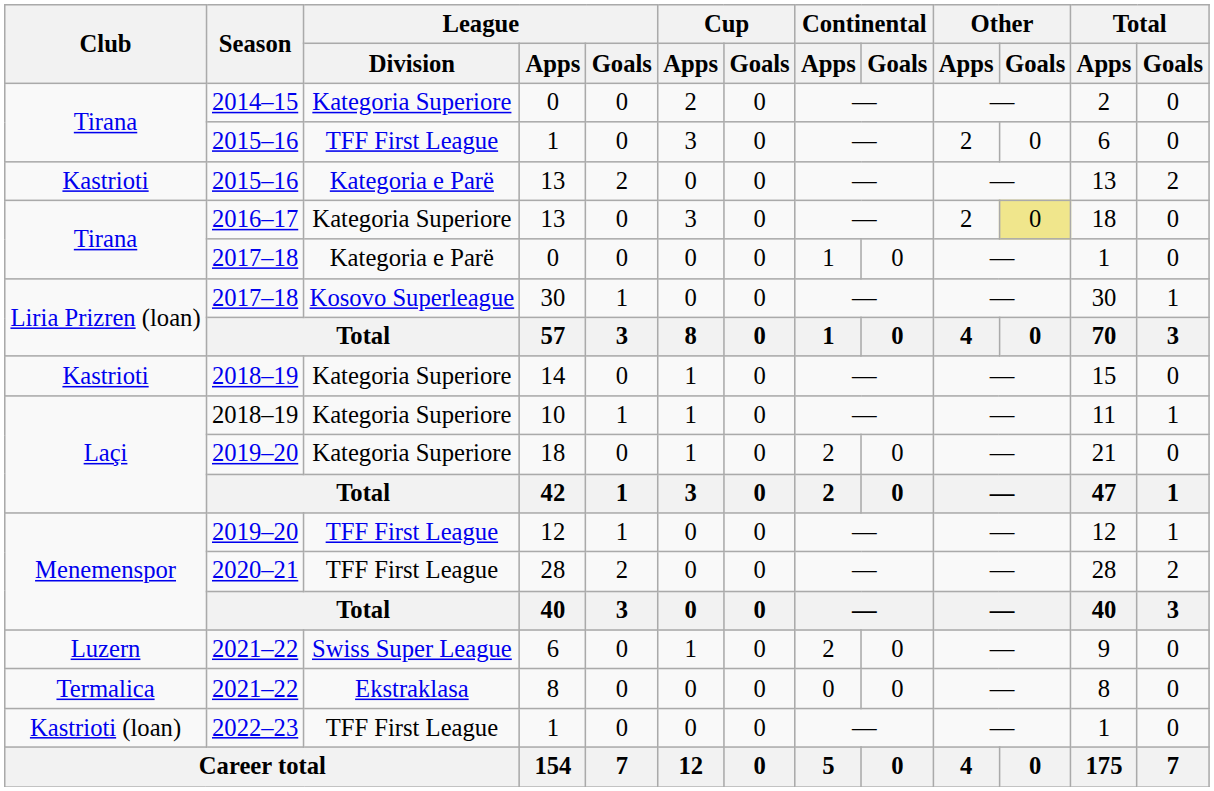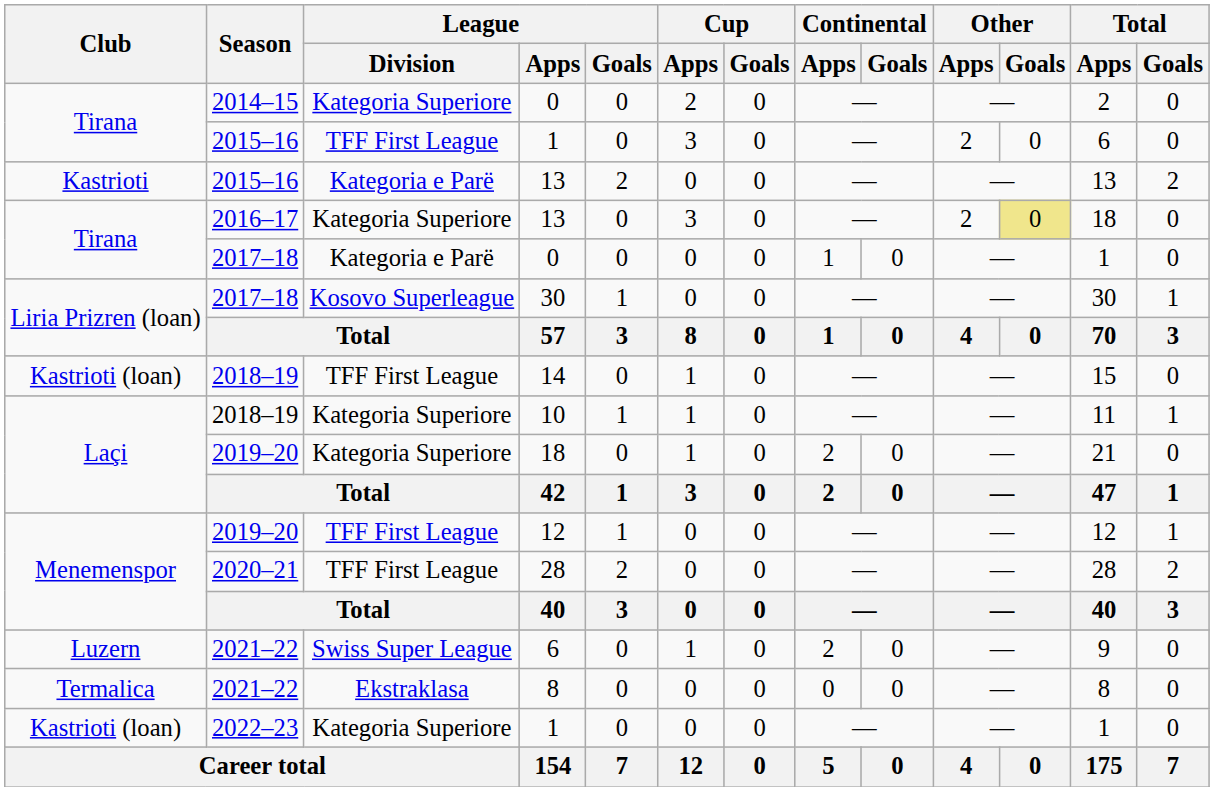14 | Club: Kastrioti -> Kastrioti (loan)
14 | League / Division: Kategoria Superiore -> TFF First League
2022–23 / 1 | League / Division: TFF First League -> Kategoria Superiore
